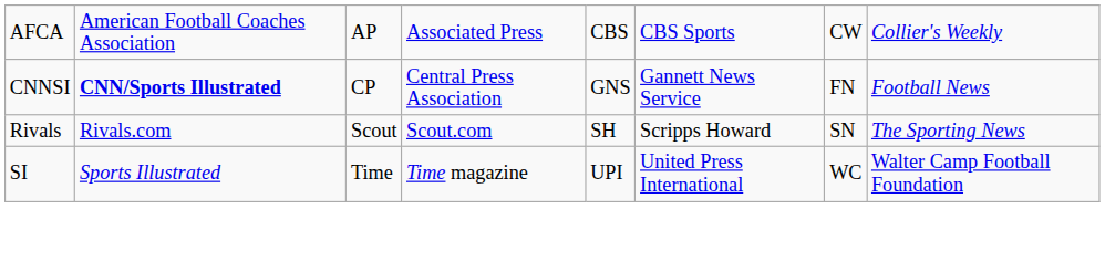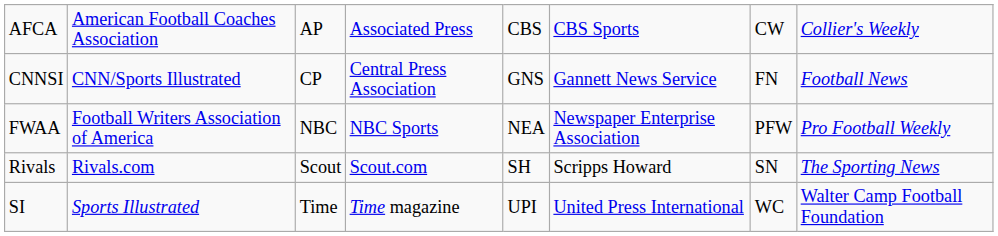CNNSI | column 2: bold -> normal
+ row: FWAA | Football Writers Association of America | NBC | NBC Sports | NEA | Newspaper Enterprise Association | PFW | Pro Football Weekly
